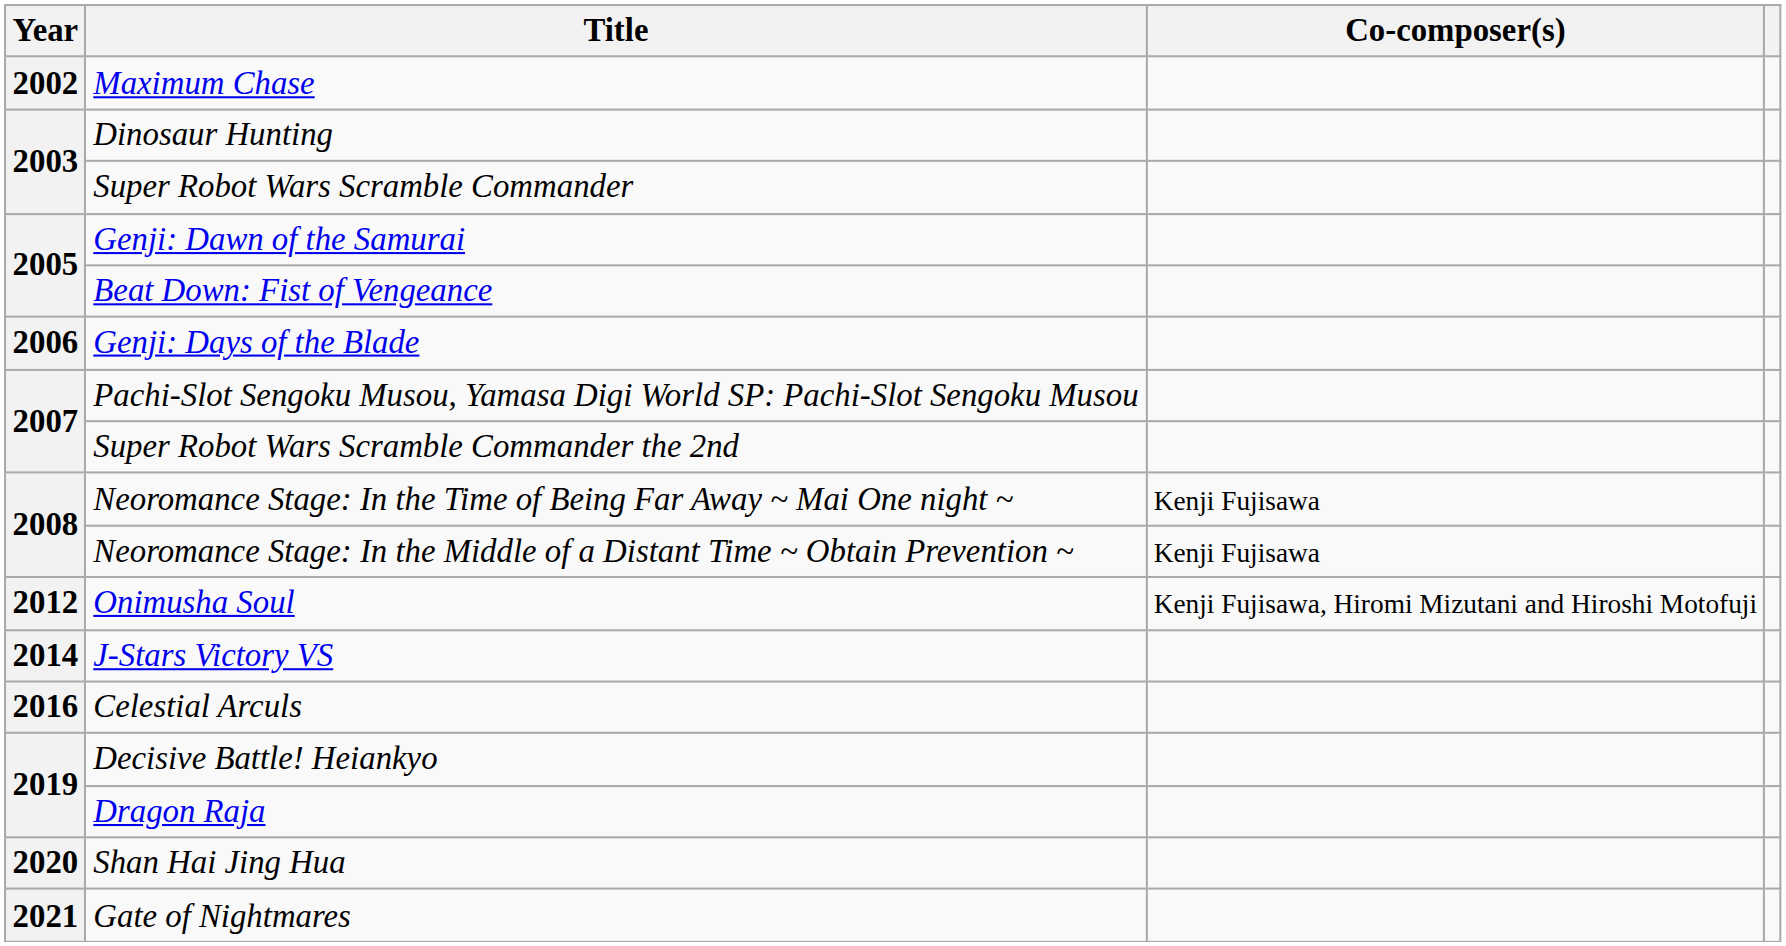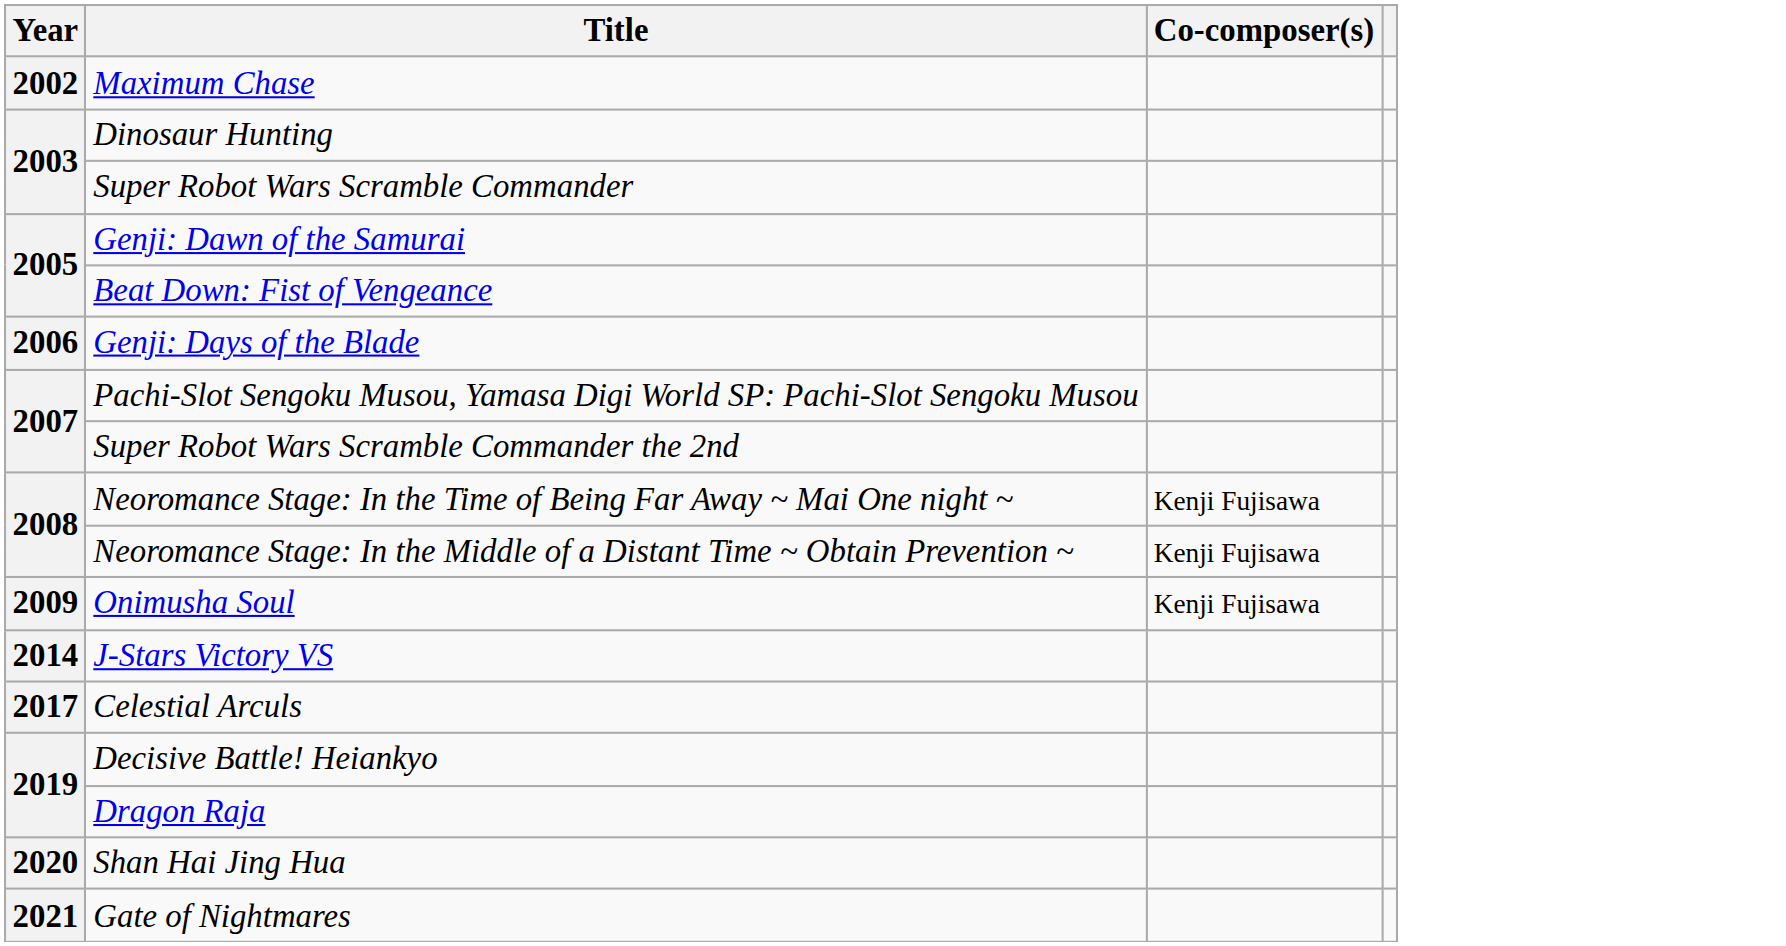Onimusha Soul | Year: 2012 -> 2009
Onimusha Soul | Co-composer(s): Kenji Fujisawa, Hiromi Mizutani and Hiroshi Motofuji -> Kenji Fujisawa
Celestial Arculs | Year: 2016 -> 2017
